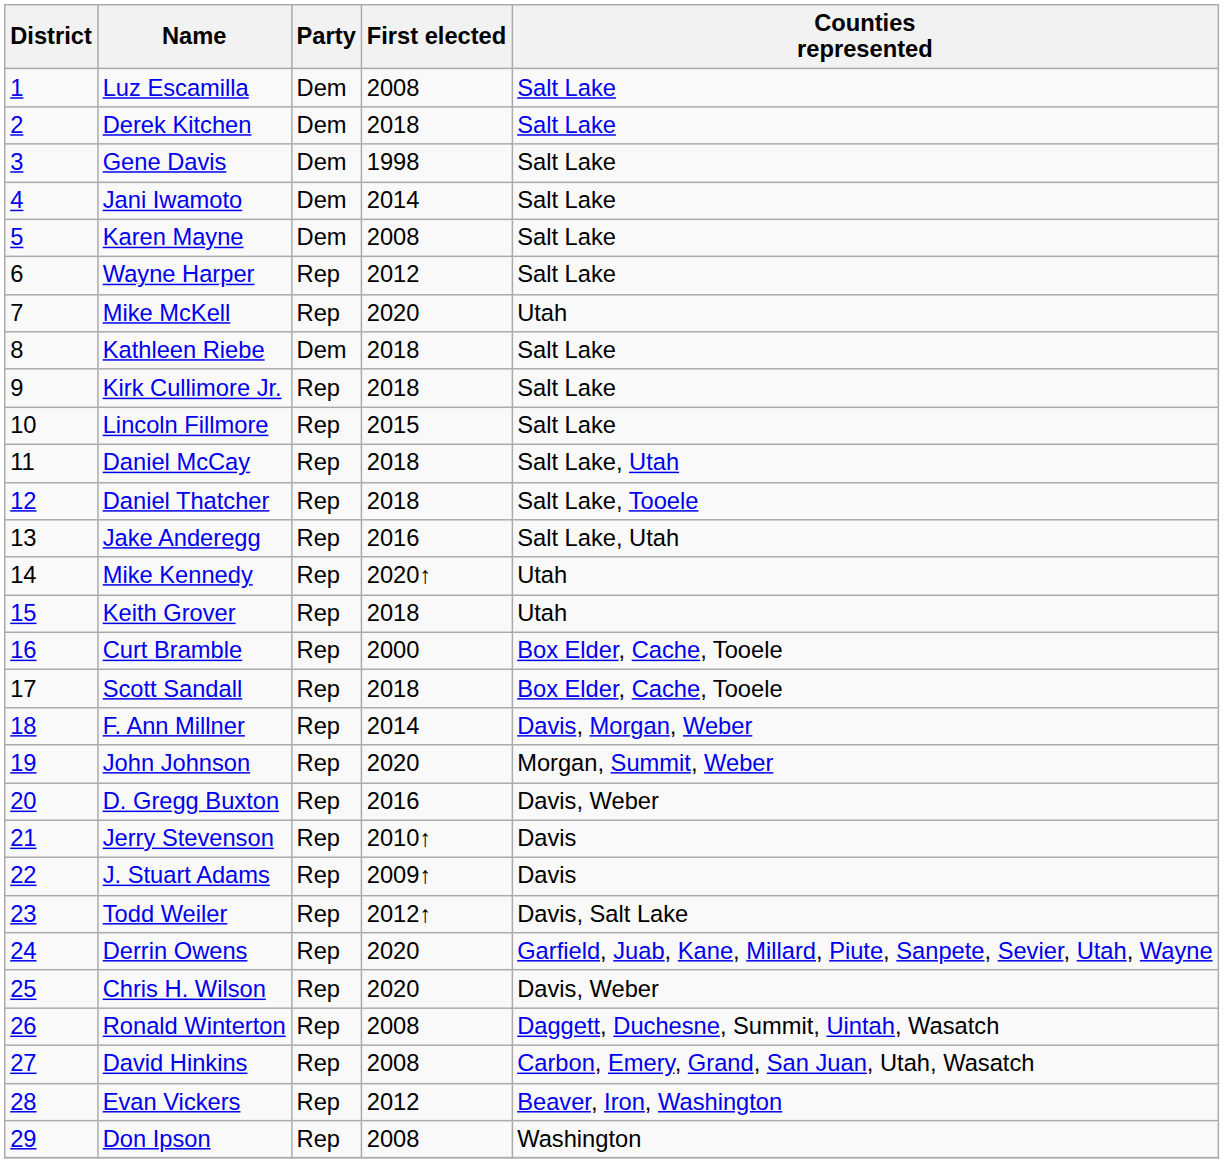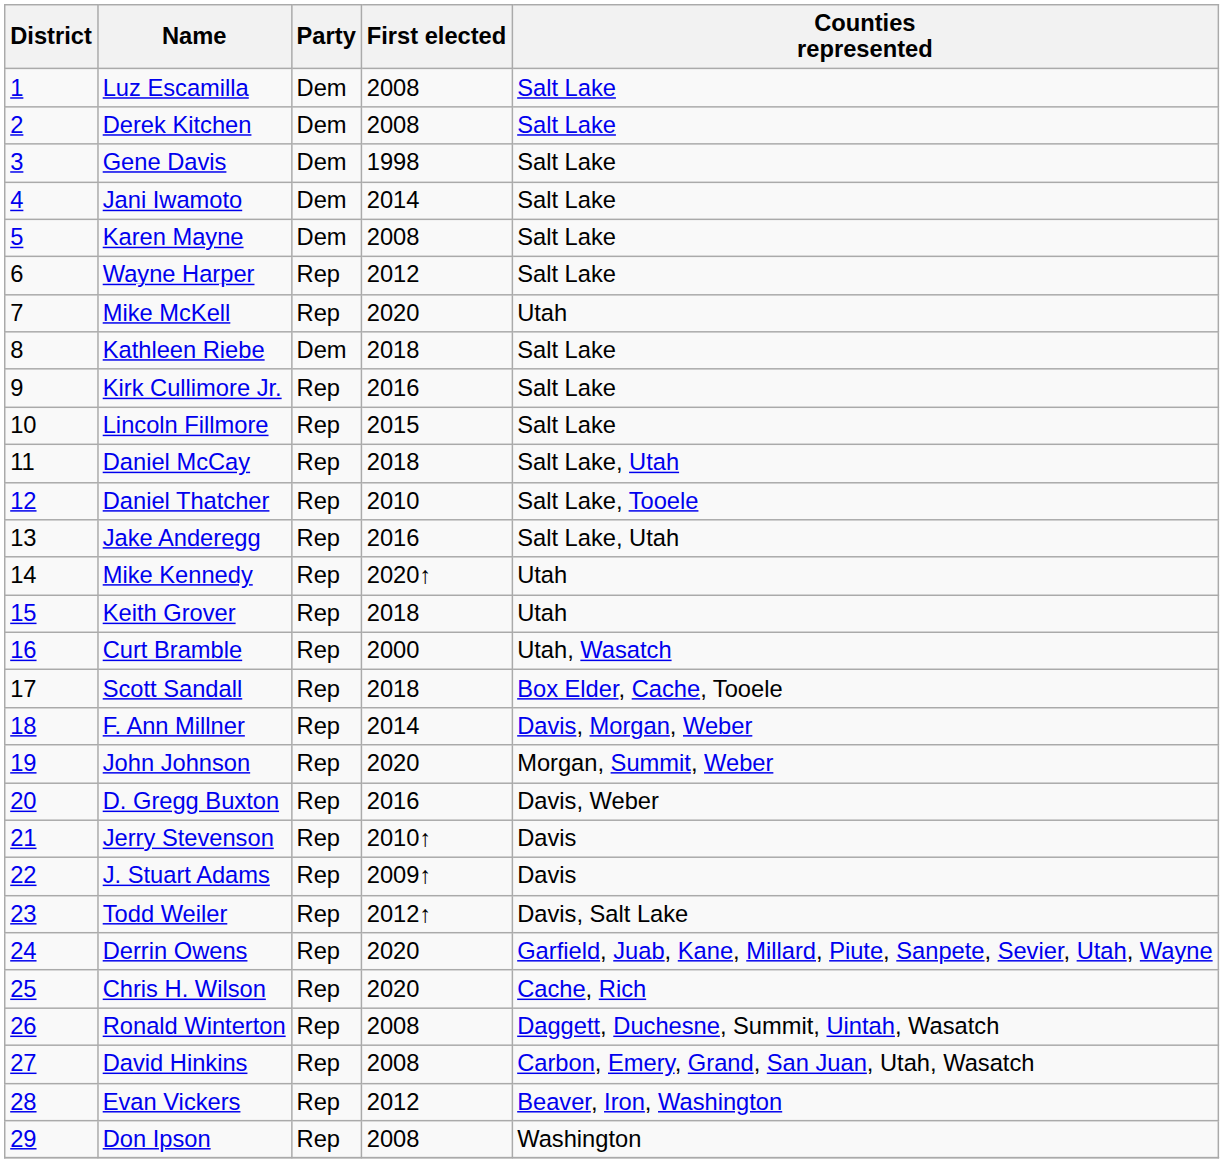Derek Kitchen | First elected: 2018 -> 2008
Kirk Cullimore Jr. | First elected: 2018 -> 2016
Daniel Thatcher | First elected: 2018 -> 2010
Curt Bramble | Counties represented: Box Elder, Cache, Tooele -> Utah, Wasatch
Chris H. Wilson | Counties represented: Davis, Weber -> Cache, Rich
